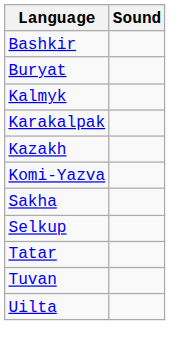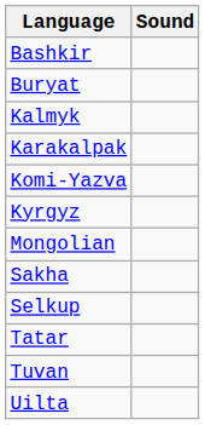- row: Kazakh
+ row: Kyrgyz
+ row: Mongolian
